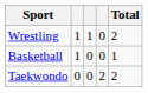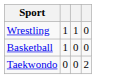- column: Total | 2 | 1 | 2
